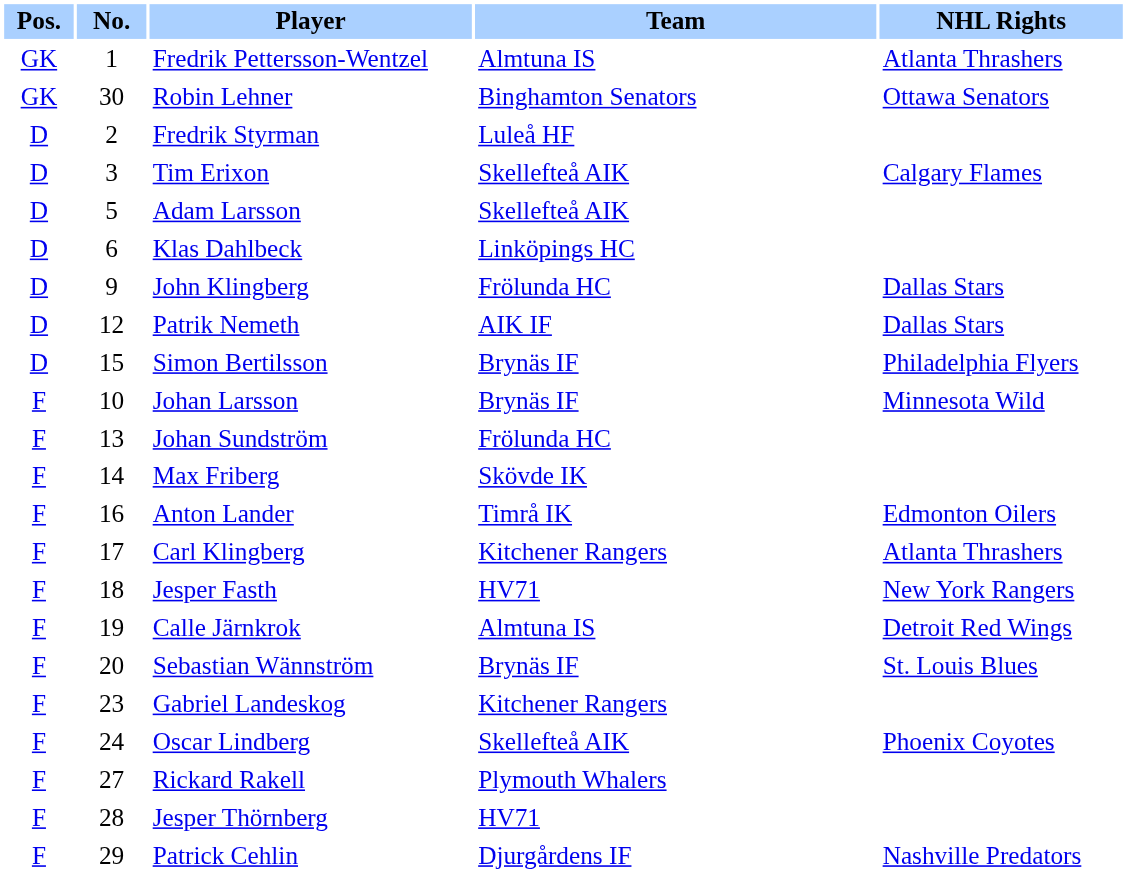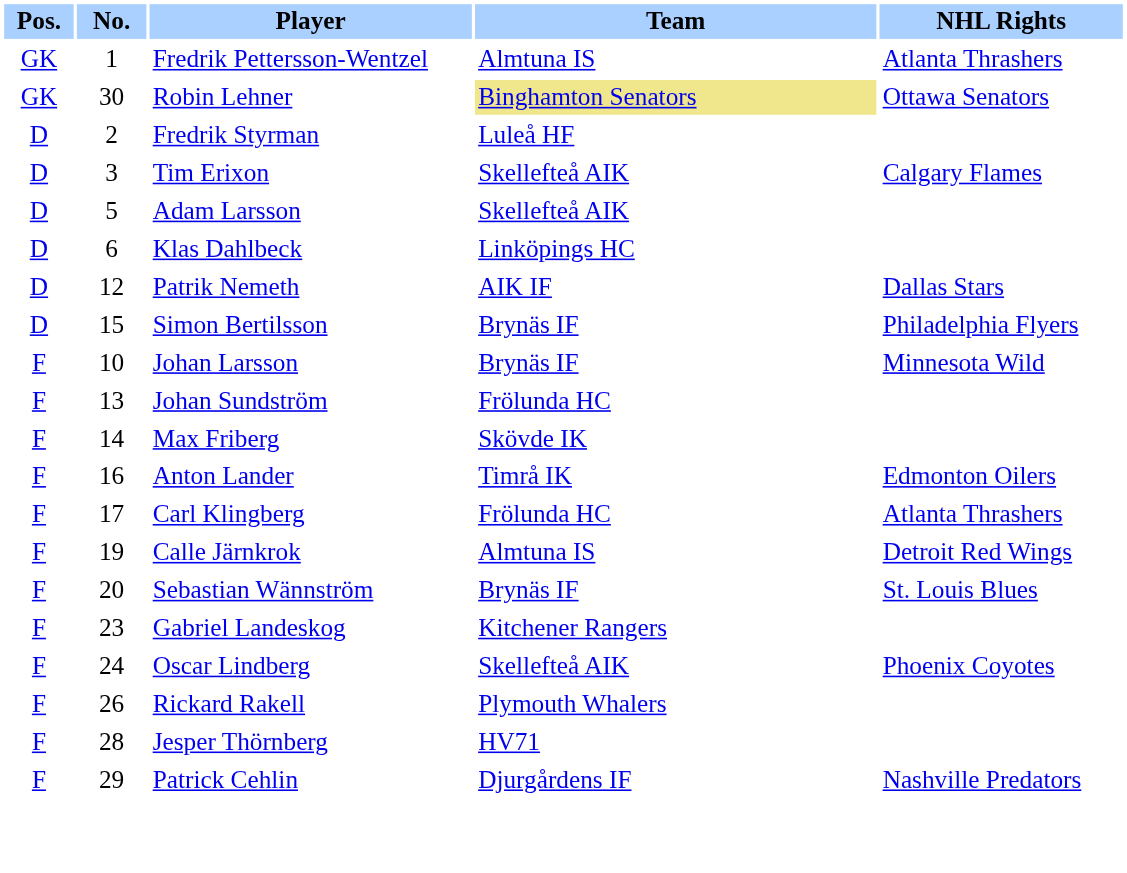Robin Lehner | Team: no background -> khaki background
- row: D | 9 | John Klingberg | Frölunda HC | Dallas Stars
Carl Klingberg | Team: Kitchener Rangers -> Frölunda HC
- row: F | 18 | Jesper Fasth | HV71 | New York Rangers
Rickard Rakell | No.: 27 -> 26
